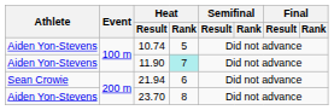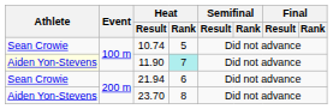10.74 | Athlete: Aiden Yon-Stevens -> Sean Crowie
11.90 | Athlete: no background -> lightyellow background
